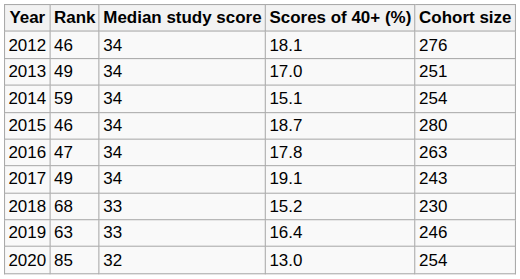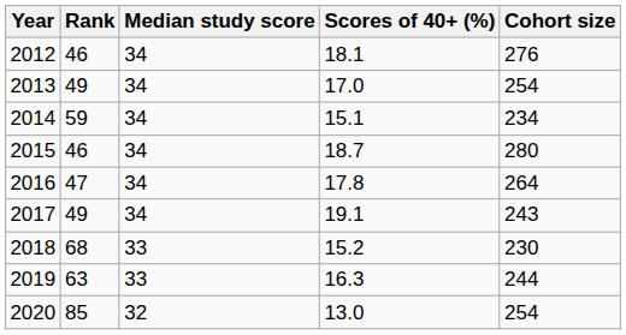2013 | Cohort size: 251 -> 254
2014 | Cohort size: 254 -> 234
2016 | Cohort size: 263 -> 264
2019 | Scores of 40+ (%): 16.4 -> 16.3
2019 | Cohort size: 246 -> 244
